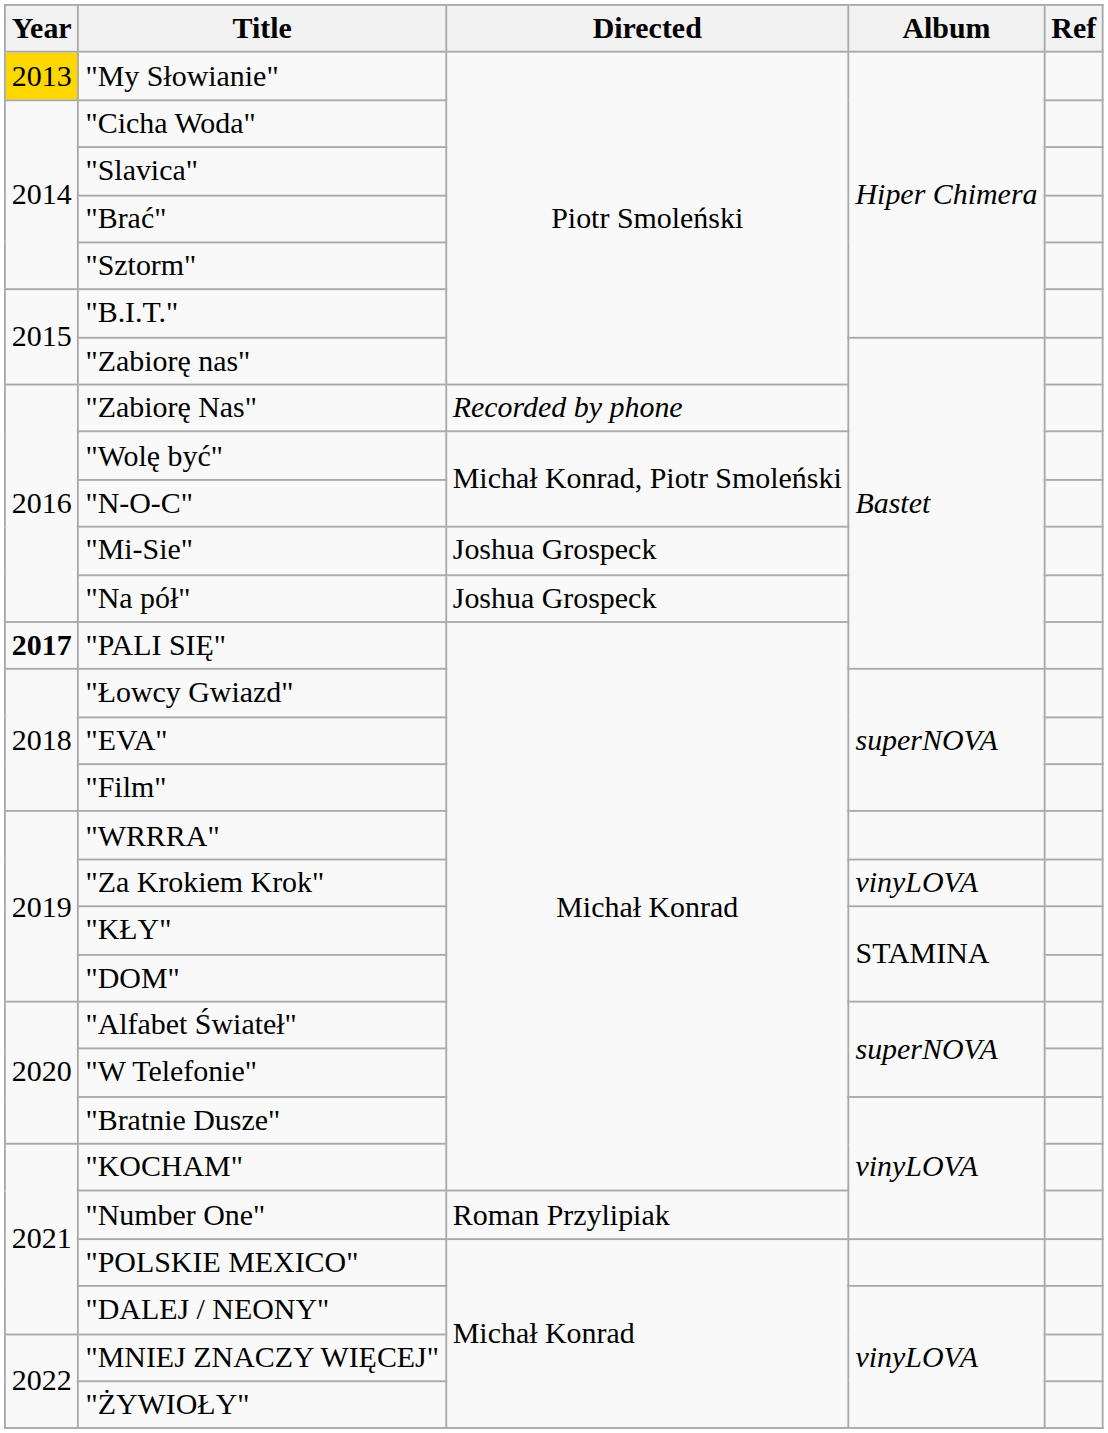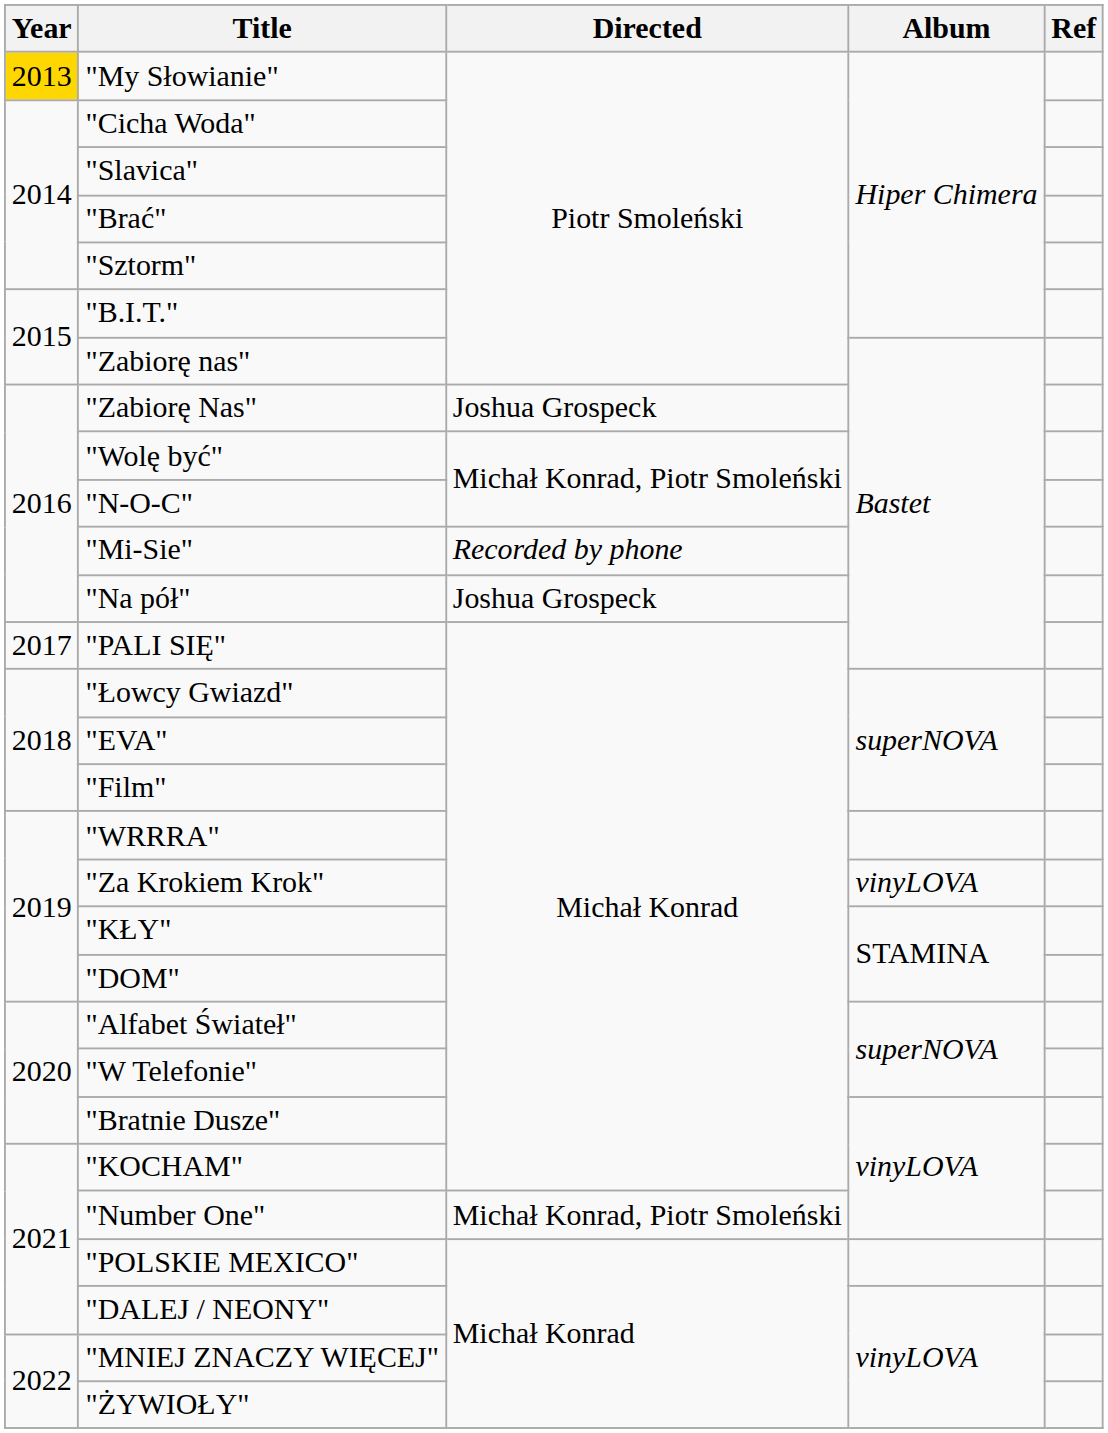"Zabiorę Nas" | Directed: Recorded by phone -> Joshua Grospeck
"Mi-Sie" | Directed: Joshua Grospeck -> Recorded by phone
"PALI SIĘ" | Year: bold -> normal
"Number One" | Directed: Roman Przylipiak -> Michał Konrad, Piotr Smoleński
